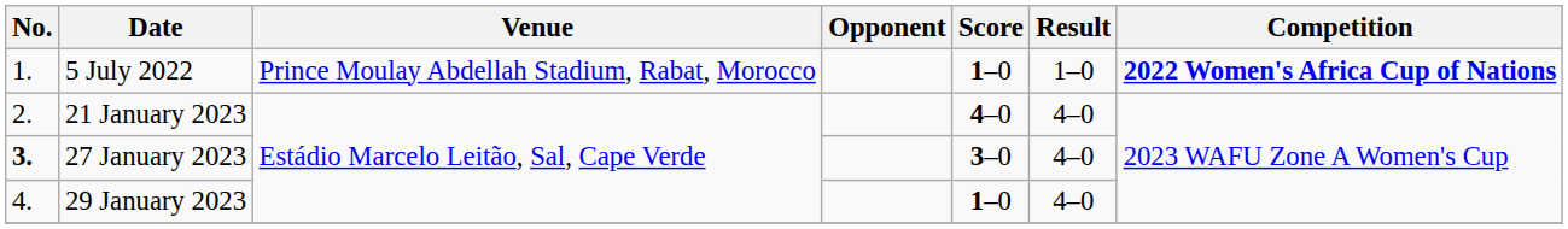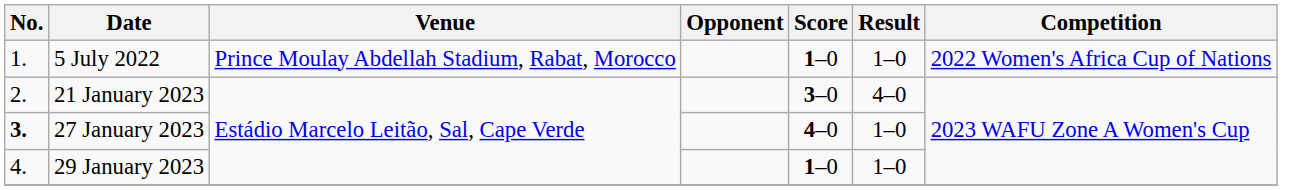5 July 2022 | Competition: bold -> normal
21 January 2023 | Score: 4–0 -> 3–0
27 January 2023 | Score: 3–0 -> 4–0
27 January 2023 | Result: 4–0 -> 1–0
29 January 2023 | Result: 4–0 -> 1–0
